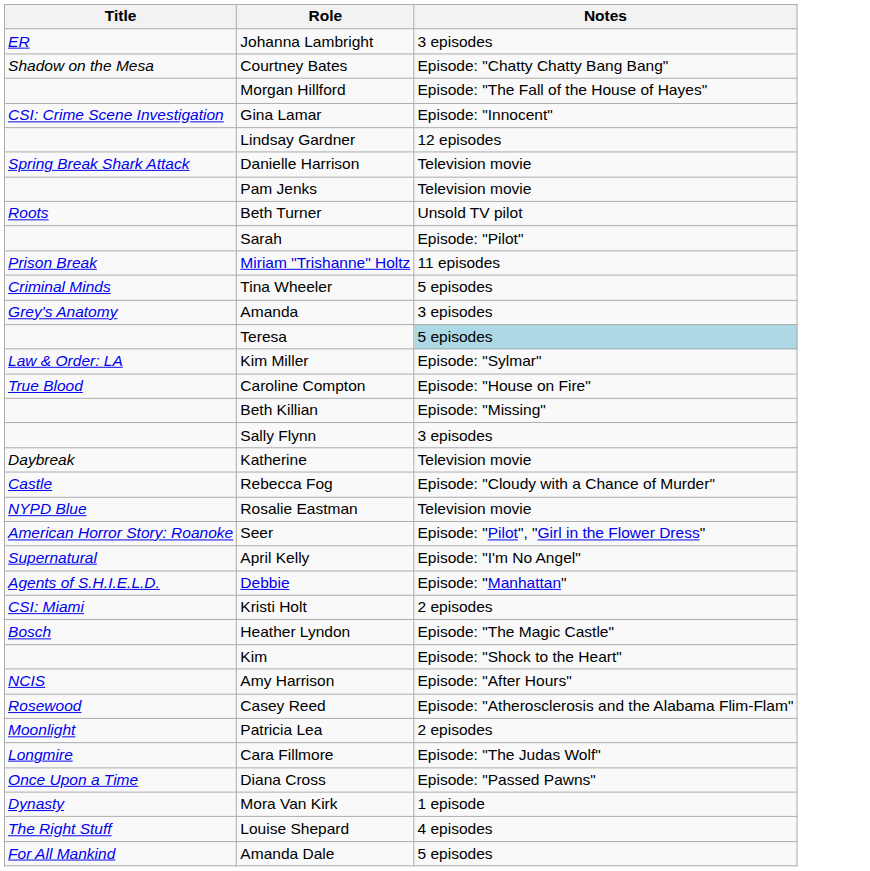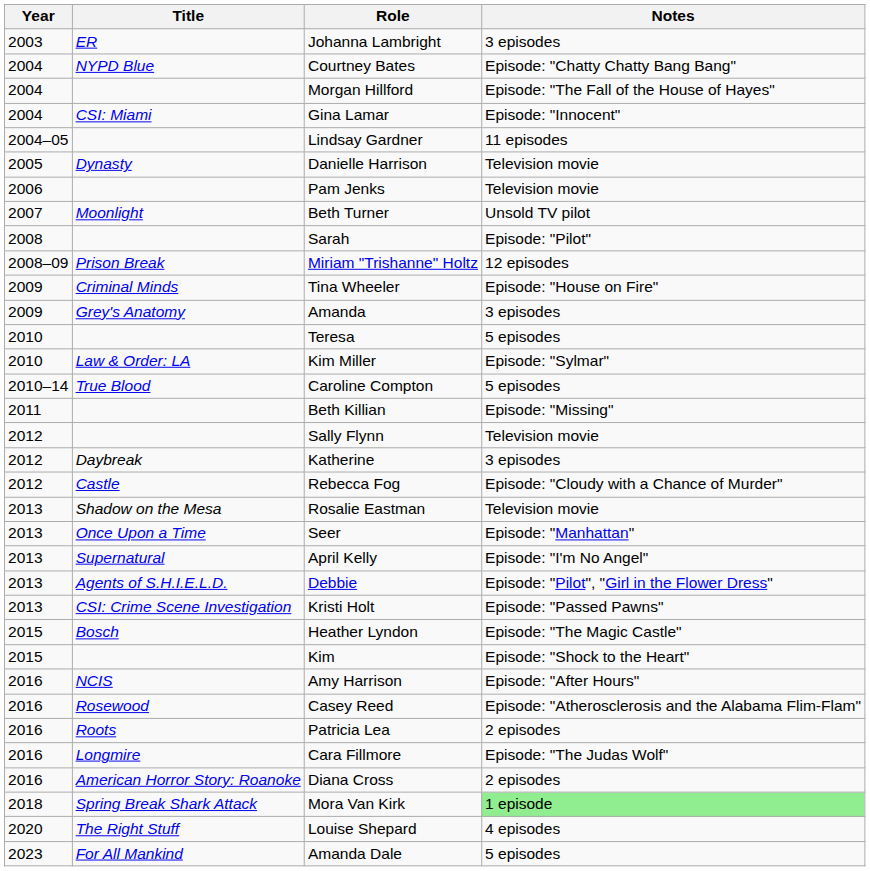+ column: Year | 2003 | 2004 | 2004 | 2004 | 2004–05 | 2005 | 2006 | 2007 | 2008 | 2008–09 | 2009 | 2009 | 2010 | 2010 | 2010–14 | 2011 | 2012 | 2012 | 2012 | 2013 | 2013 | 2013 | 2013 | 2013 | 2015 | 2015 | 2016 | 2016 | 2016 | 2016 | 2016 | 2018 | 2020 | 2023
Courtney Bates | Title: Shadow on the Mesa -> NYPD Blue
Gina Lamar | Title: CSI: Crime Scene Investigation -> CSI: Miami
Lindsay Gardner | Notes: 12 episodes -> 11 episodes
Danielle Harrison | Title: Spring Break Shark Attack -> Dynasty
Beth Turner | Title: Roots -> Moonlight
Miriam "Trishanne" Holtz | Notes: 11 episodes -> 12 episodes
Tina Wheeler | Notes: 5 episodes -> Episode: "House on Fire"
Teresa | Notes: lightblue background -> no background
Caroline Compton | Notes: Episode: "House on Fire" -> 5 episodes
Sally Flynn | Notes: 3 episodes -> Television movie
Katherine | Notes: Television movie -> 3 episodes
Rosalie Eastman | Title: NYPD Blue -> Shadow on the Mesa
Seer | Title: American Horror Story: Roanoke -> Once Upon a Time
Seer | Notes: Episode: "Pilot", "Girl in the Flower Dress" -> Episode: "Manhattan"
Debbie | Notes: Episode: "Manhattan" -> Episode: "Pilot", "Girl in the Flower Dress"
Kristi Holt | Title: CSI: Miami -> CSI: Crime Scene Investigation
Kristi Holt | Notes: 2 episodes -> Episode: "Passed Pawns"
Patricia Lea | Title: Moonlight -> Roots
Diana Cross | Title: Once Upon a Time -> American Horror Story: Roanoke
Diana Cross | Notes: Episode: "Passed Pawns" -> 2 episodes
Mora Van Kirk | Title: Dynasty -> Spring Break Shark Attack
Mora Van Kirk | Notes: no background -> lightgreen background
